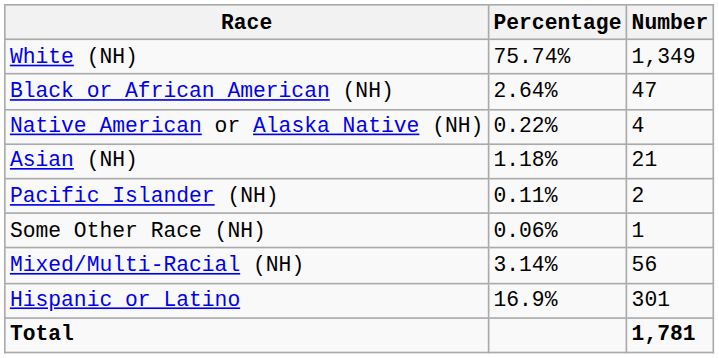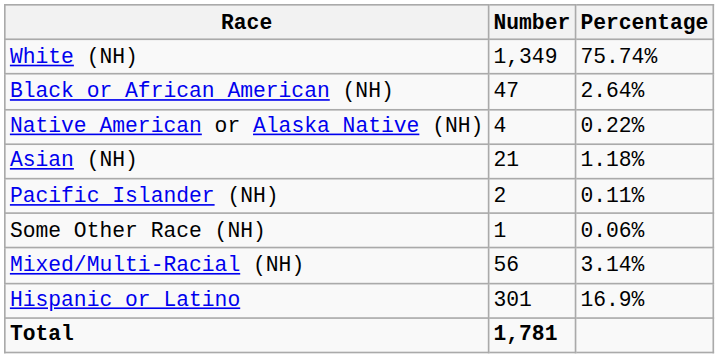columns swapped: Number <-> Percentage
